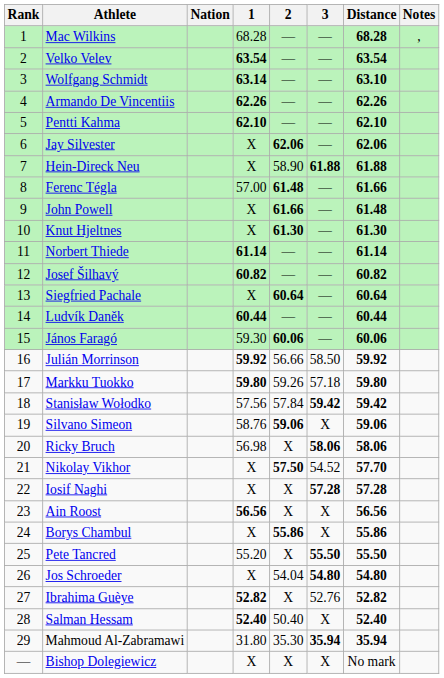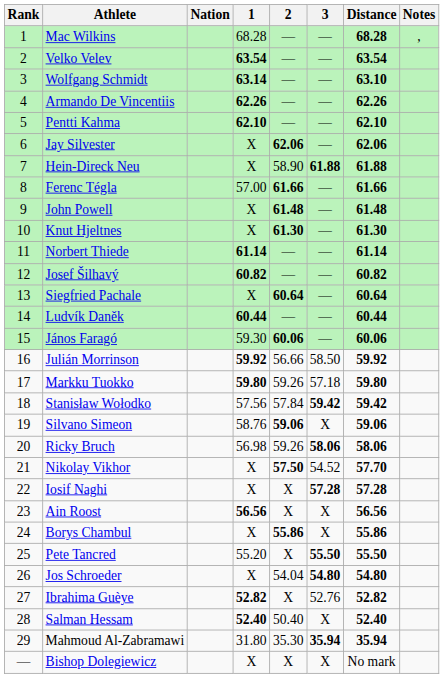Ferenc Tégla | 2: 61.48 -> 61.66
John Powell | 2: 61.66 -> 61.48
Ricky Bruch | 2: X -> 59.26
